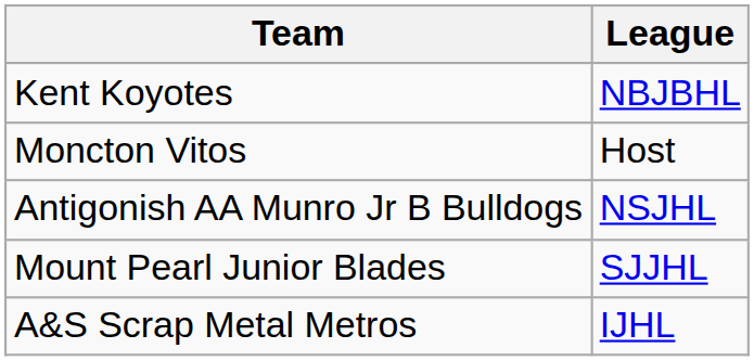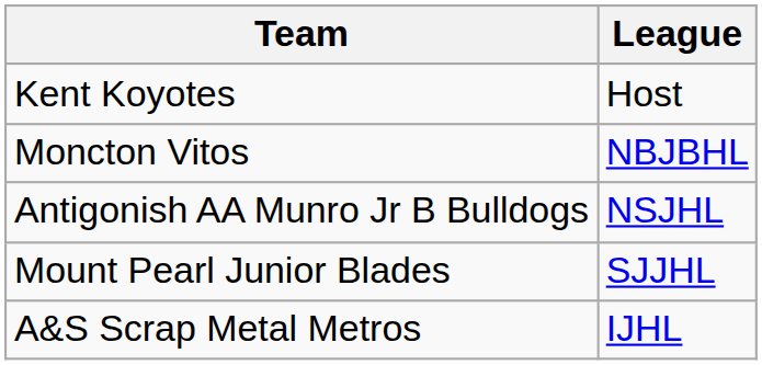Kent Koyotes | League: NBJBHL -> Host
Moncton Vitos | League: Host -> NBJBHL
